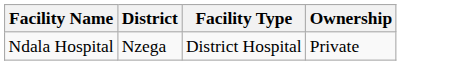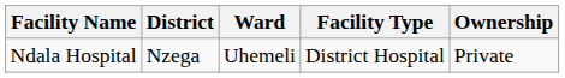+ column: Ward | Uhemeli
